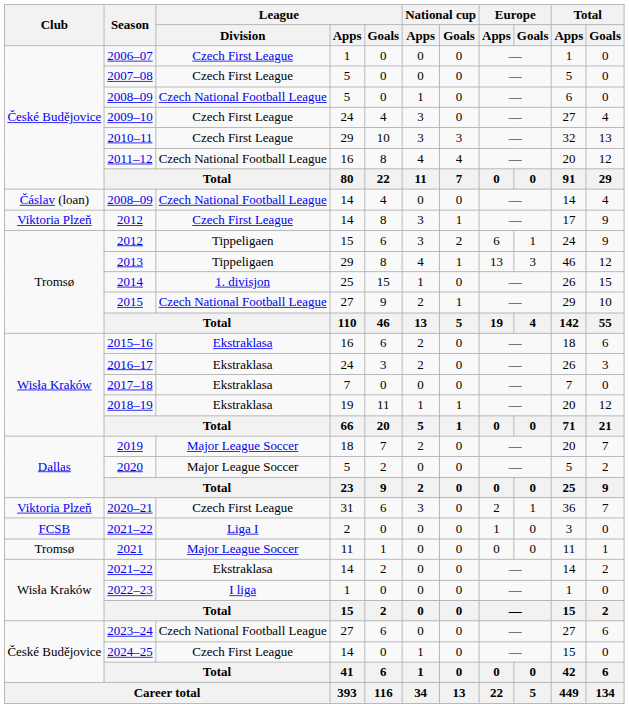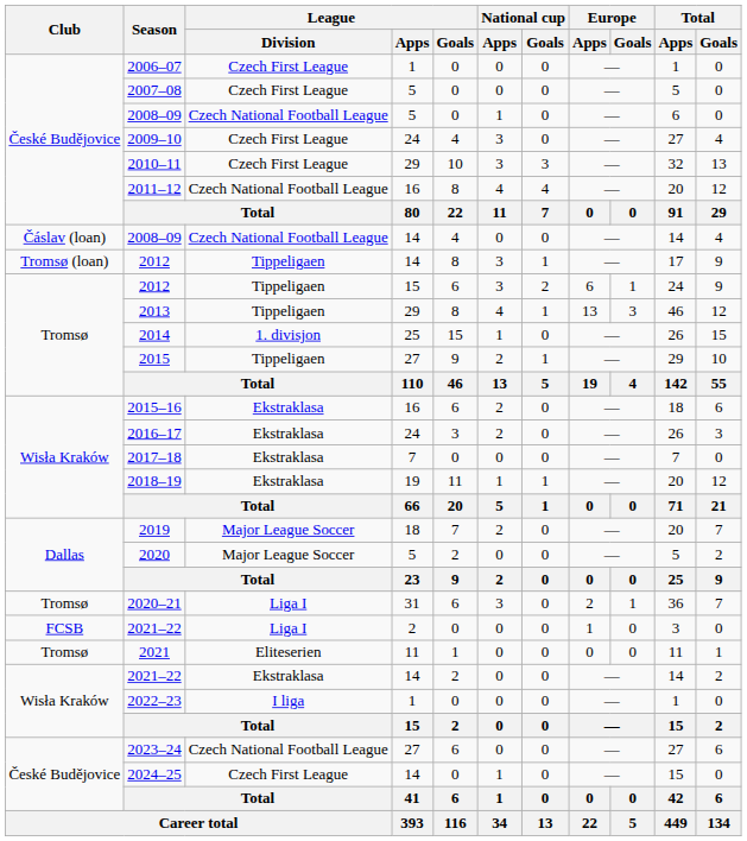2012 / 14 | Club: Viktoria Plzeň -> Tromsø (loan)
2012 / 14 | League / Division: Czech First League -> Tippeligaen
2015 | League / Division: Czech National Football League -> Tippeligaen
2020–21 | Club: Viktoria Plzeň -> Tromsø
2020–21 | League / Division: Czech First League -> Liga I
2021 | League / Division: Major League Soccer -> Eliteserien
